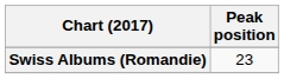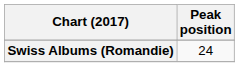Swiss Albums (Romandie) | Peak position: 23 -> 24
